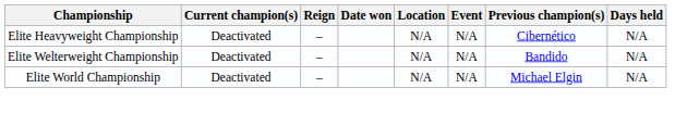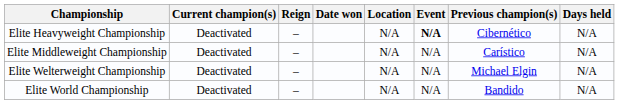Elite Heavyweight Championship | Event: normal -> bold
+ row: Elite Middleweight Championship | Deactivated | – | N/A | N/A | Carístico | N/A
Elite Welterweight Championship | Previous champion(s): Bandido -> Michael Elgin
Elite World Championship | Previous champion(s): Michael Elgin -> Bandido
